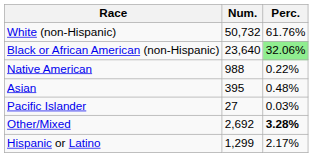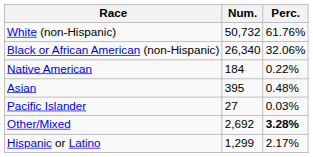Black or African American (non-Hispanic) | Num.: 23,640 -> 26,340
Black or African American (non-Hispanic) | Perc.: lightgreen background -> no background
Native American | Num.: 988 -> 184
